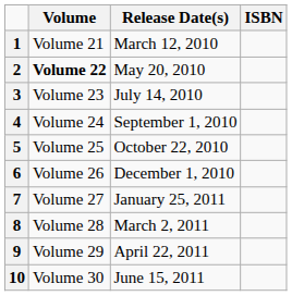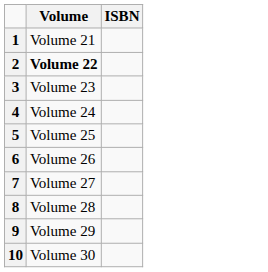- column: Release Date(s) | March 12, 2010 | May 20, 2010 | July 14, 2010 | September 1, 2010 | October 22, 2010 | December 1, 2010 | January 25, 2011 | March 2, 2011 | April 22, 2011 | June 15, 2011
